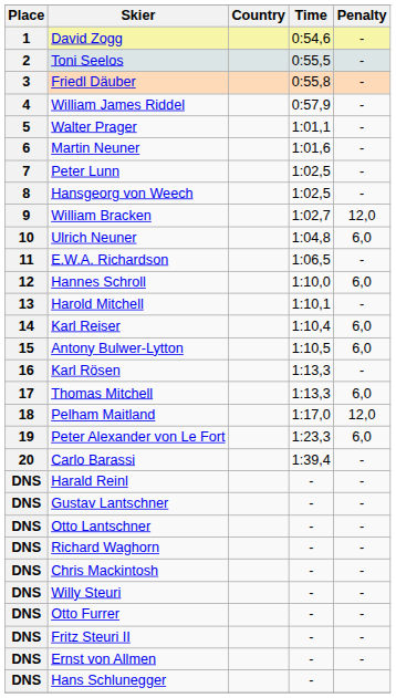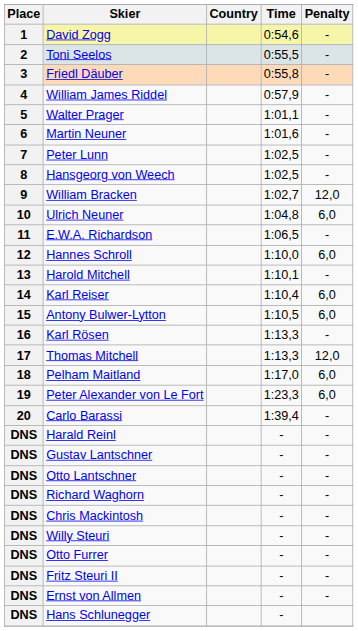Thomas Mitchell | Penalty: 6,0 -> 12,0
Pelham Maitland | Penalty: 12,0 -> 6,0
